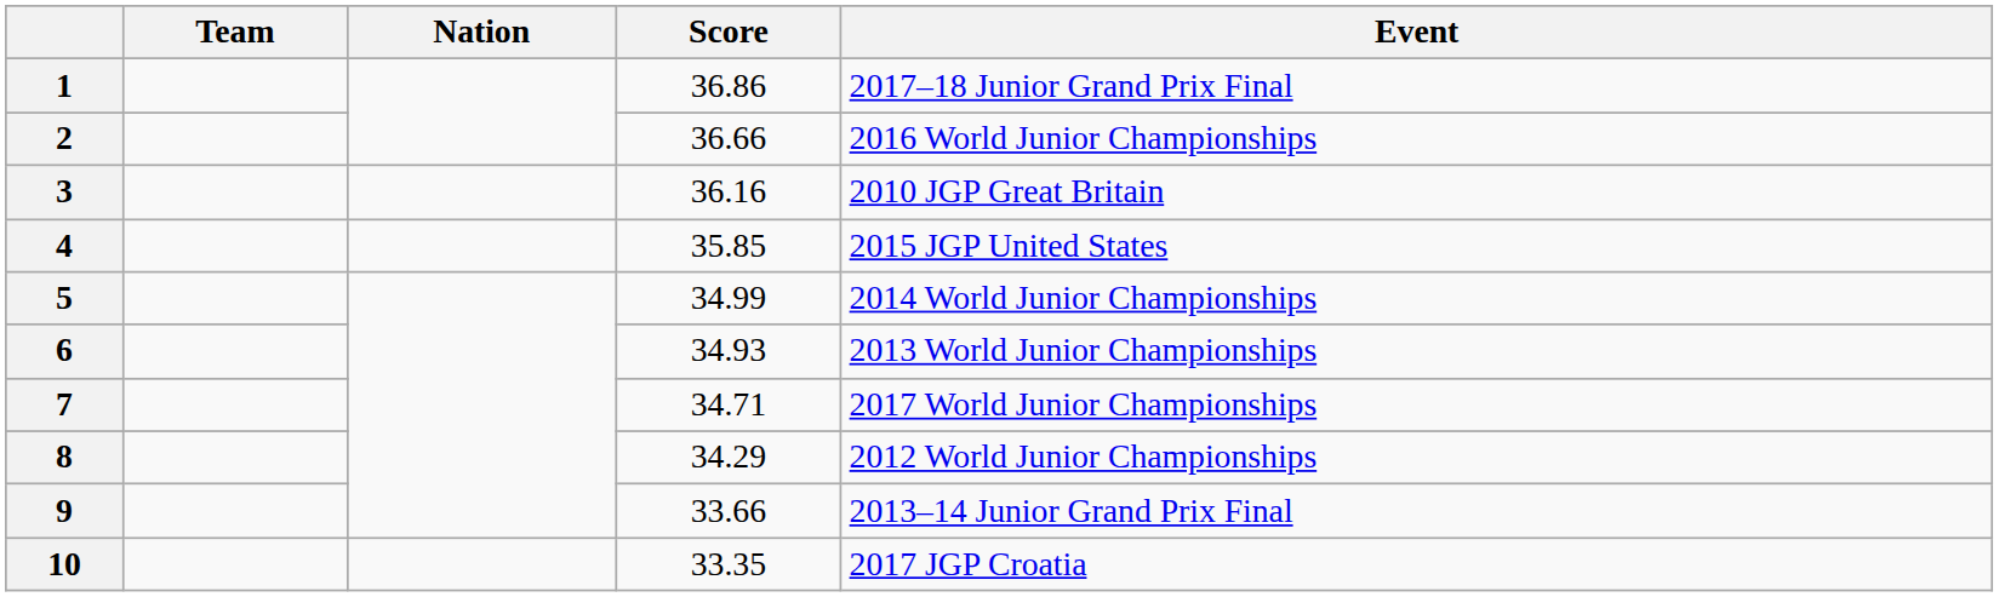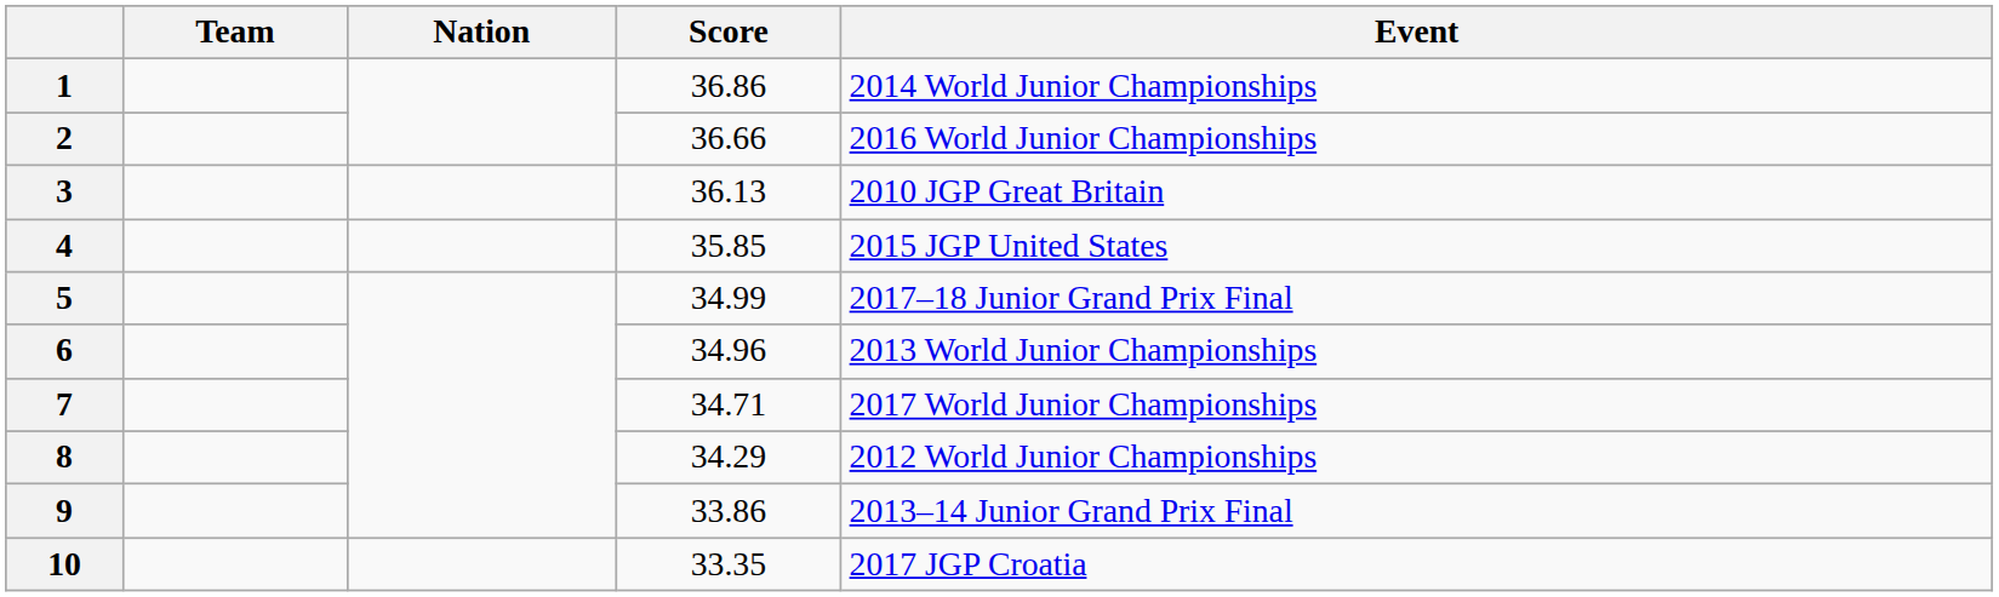1 | Event: 2017–18 Junior Grand Prix Final -> 2014 World Junior Championships
3 | Score: 36.16 -> 36.13
5 | Event: 2014 World Junior Championships -> 2017–18 Junior Grand Prix Final
6 | Score: 34.93 -> 34.96
9 | Score: 33.66 -> 33.86
